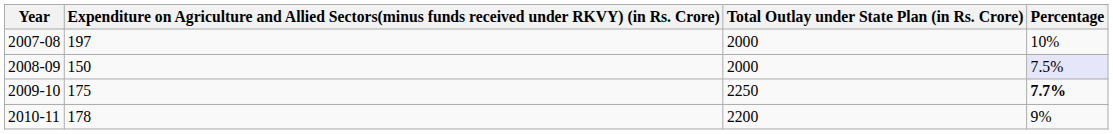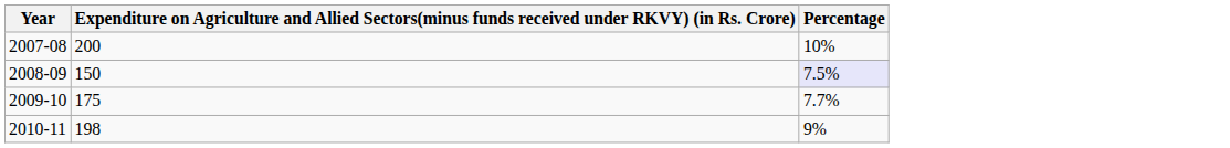- column: Total Outlay under State Plan (in Rs. Crore) | 2000 | 2000 | 2250 | 2200
2007-08 | column 2: 197 -> 200
2009-10 | Percentage: bold -> normal
2010-11 | column 2: 178 -> 198
